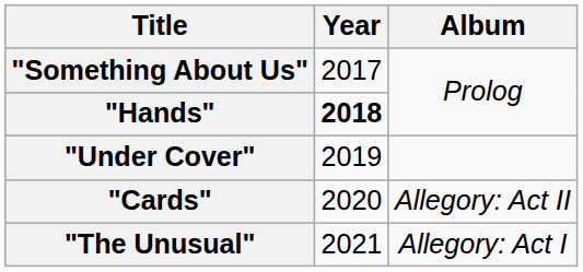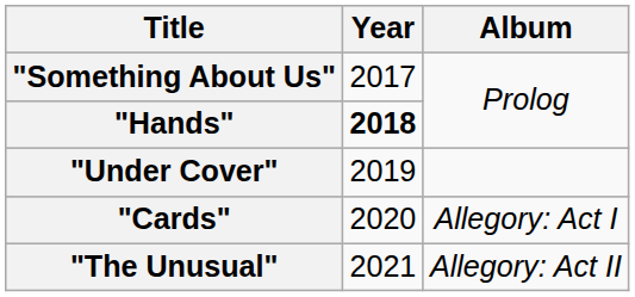"Cards" | Album: Allegory: Act II -> Allegory: Act I
"The Unusual" | Album: Allegory: Act I -> Allegory: Act II
